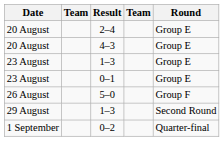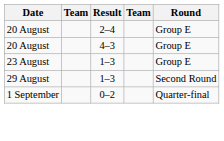- row: 23 August | 0–1 | Group E
- row: 26 August | 5–0 | Group F
